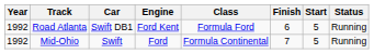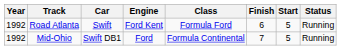Road Atlanta | Car: Swift DB1 -> Swift
Mid-Ohio | Car: Swift -> Swift DB1
